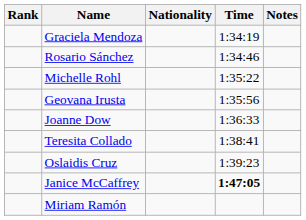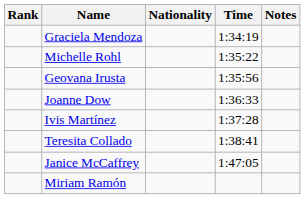- row: Rosario Sánchez | 1:34:46
+ row: Ivis Martínez | 1:37:28
- row: Oslaidis Cruz | 1:39:23
Janice McCaffrey | Time: bold -> normal
